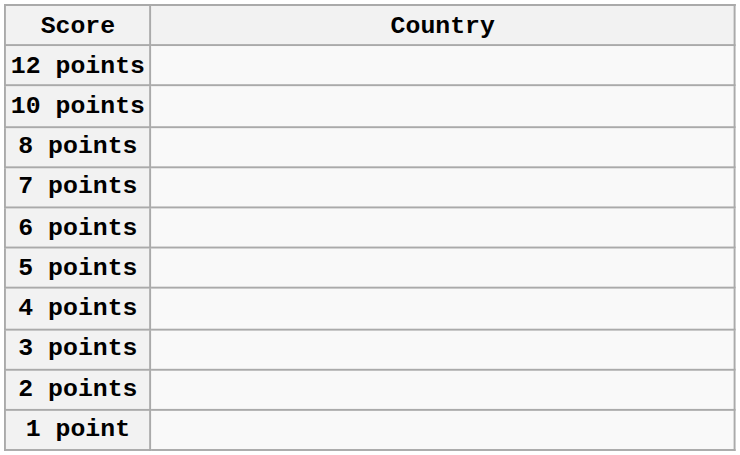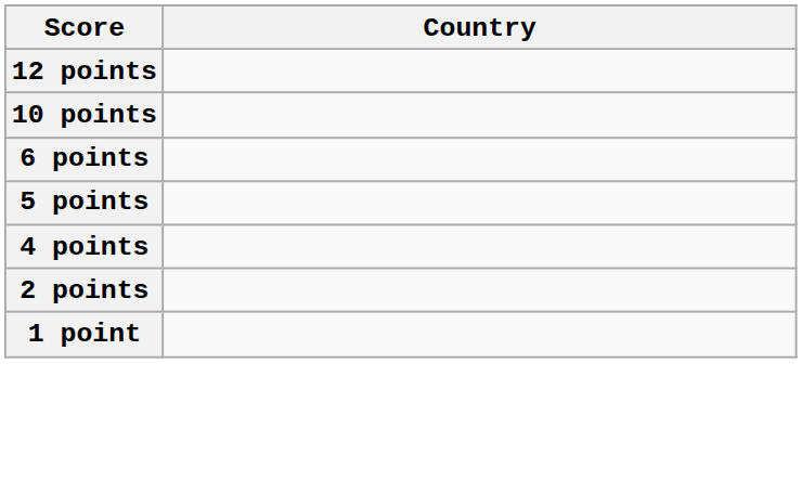- row: 8 points
- row: 7 points
- row: 3 points
